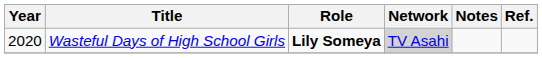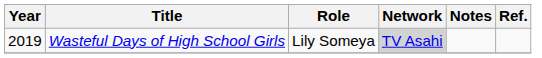Wasteful Days of High School Girls | Year: 2020 -> 2019
Wasteful Days of High School Girls | Role: bold -> normal
